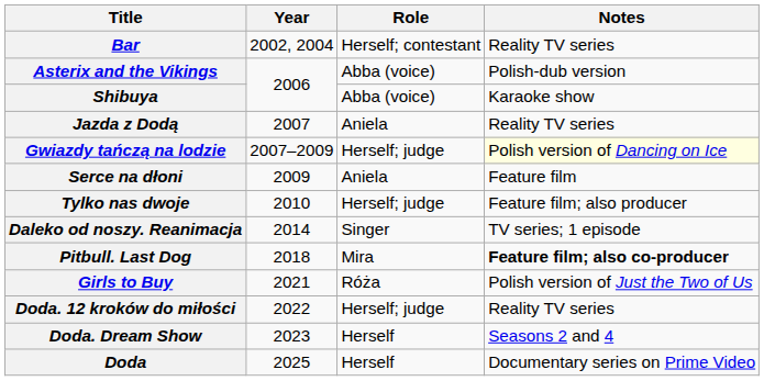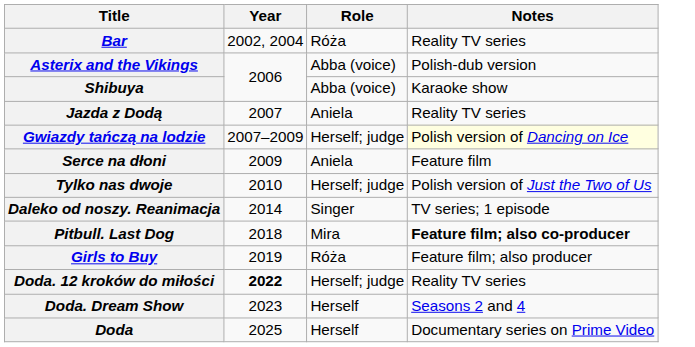Bar | Role: Herself; contestant -> Róża
Tylko nas dwoje | Notes: Feature film; also producer -> Polish version of Just the Two of Us
Girls to Buy | Year: 2021 -> 2019
Girls to Buy | Notes: Polish version of Just the Two of Us -> Feature film; also producer
Doda. 12 kroków do miłości | Year: normal -> bold
